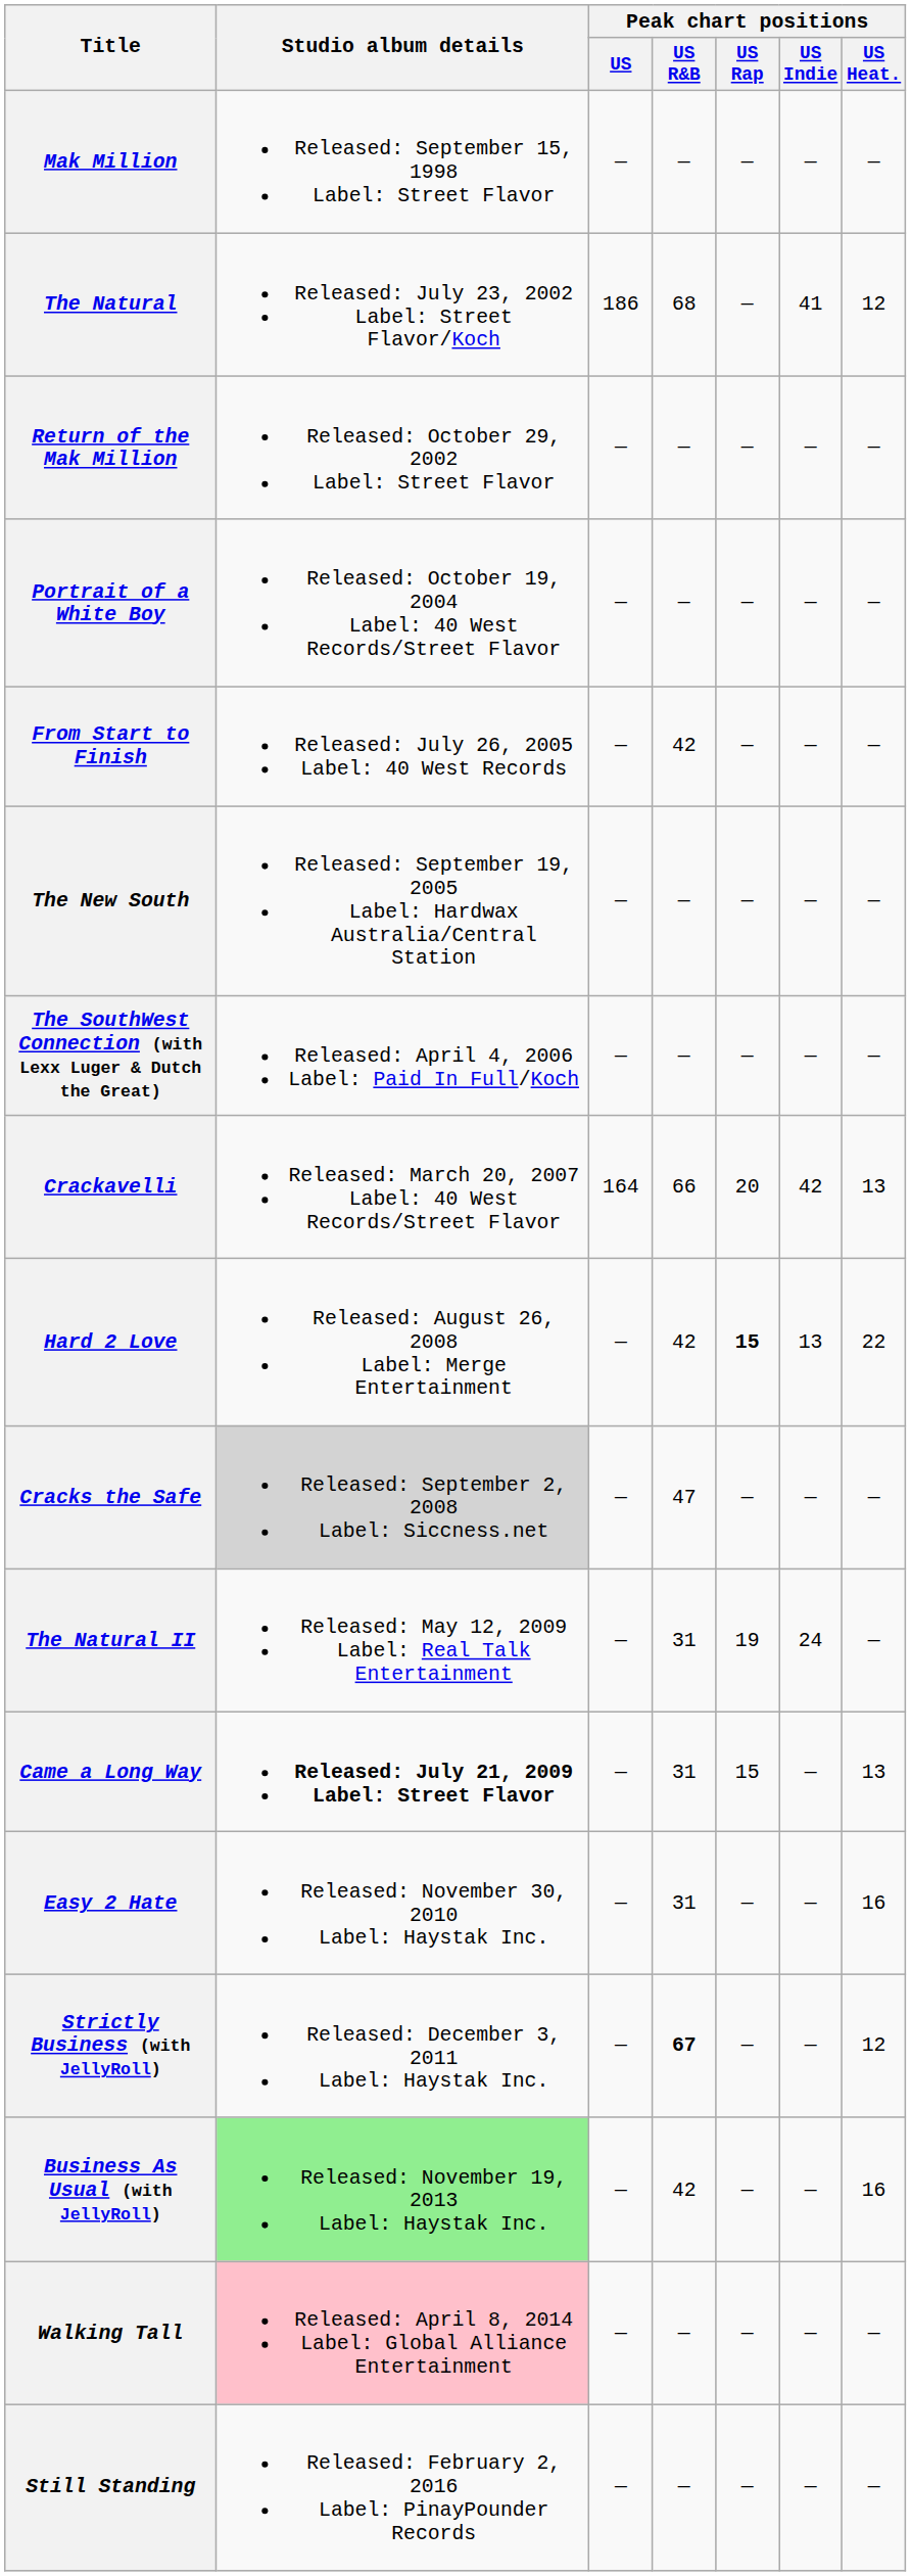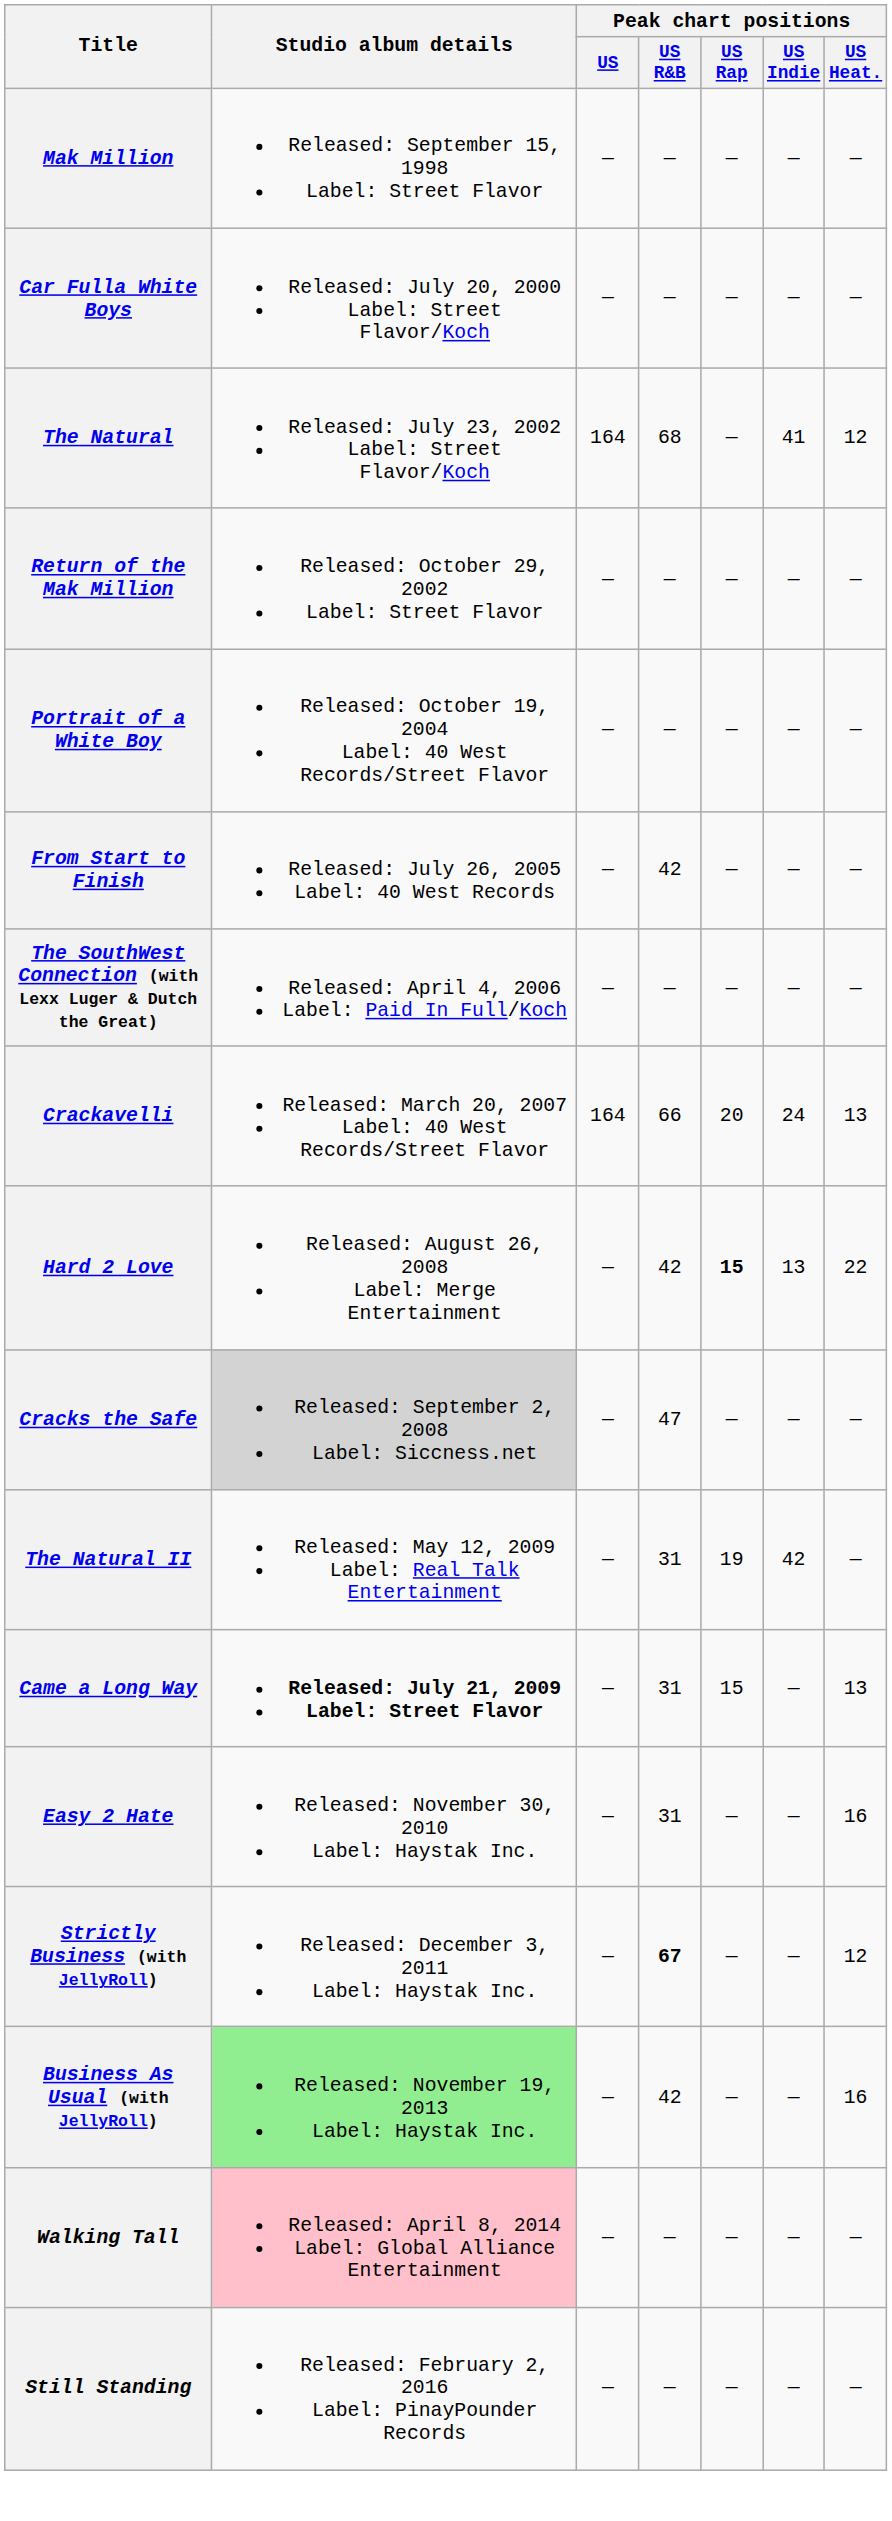+ row: Car Fulla White Boys | Released: July 20, 2000 Label: Street Flavor/Koch | — | — | — | — | —
The Natural | Peak chart positions / US: 186 -> 164
- row: The New South | Released: September 19, 2005 Label: Hardwax Australia/Central Station | — | — | — | — | —
Crackavelli | Peak chart positions / US Indie: 42 -> 24
The Natural II | Peak chart positions / US Indie: 24 -> 42
